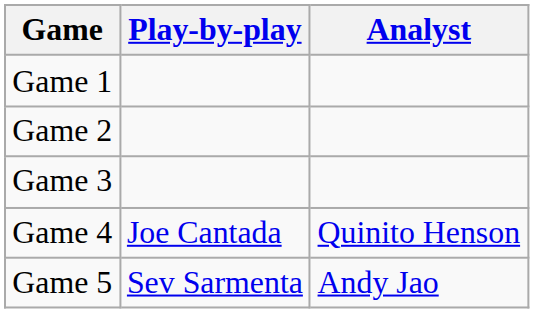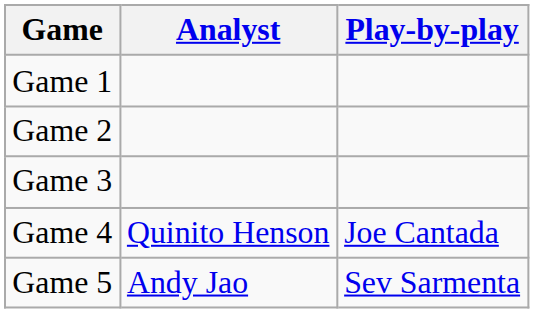columns swapped: Play-by-play <-> Analyst
